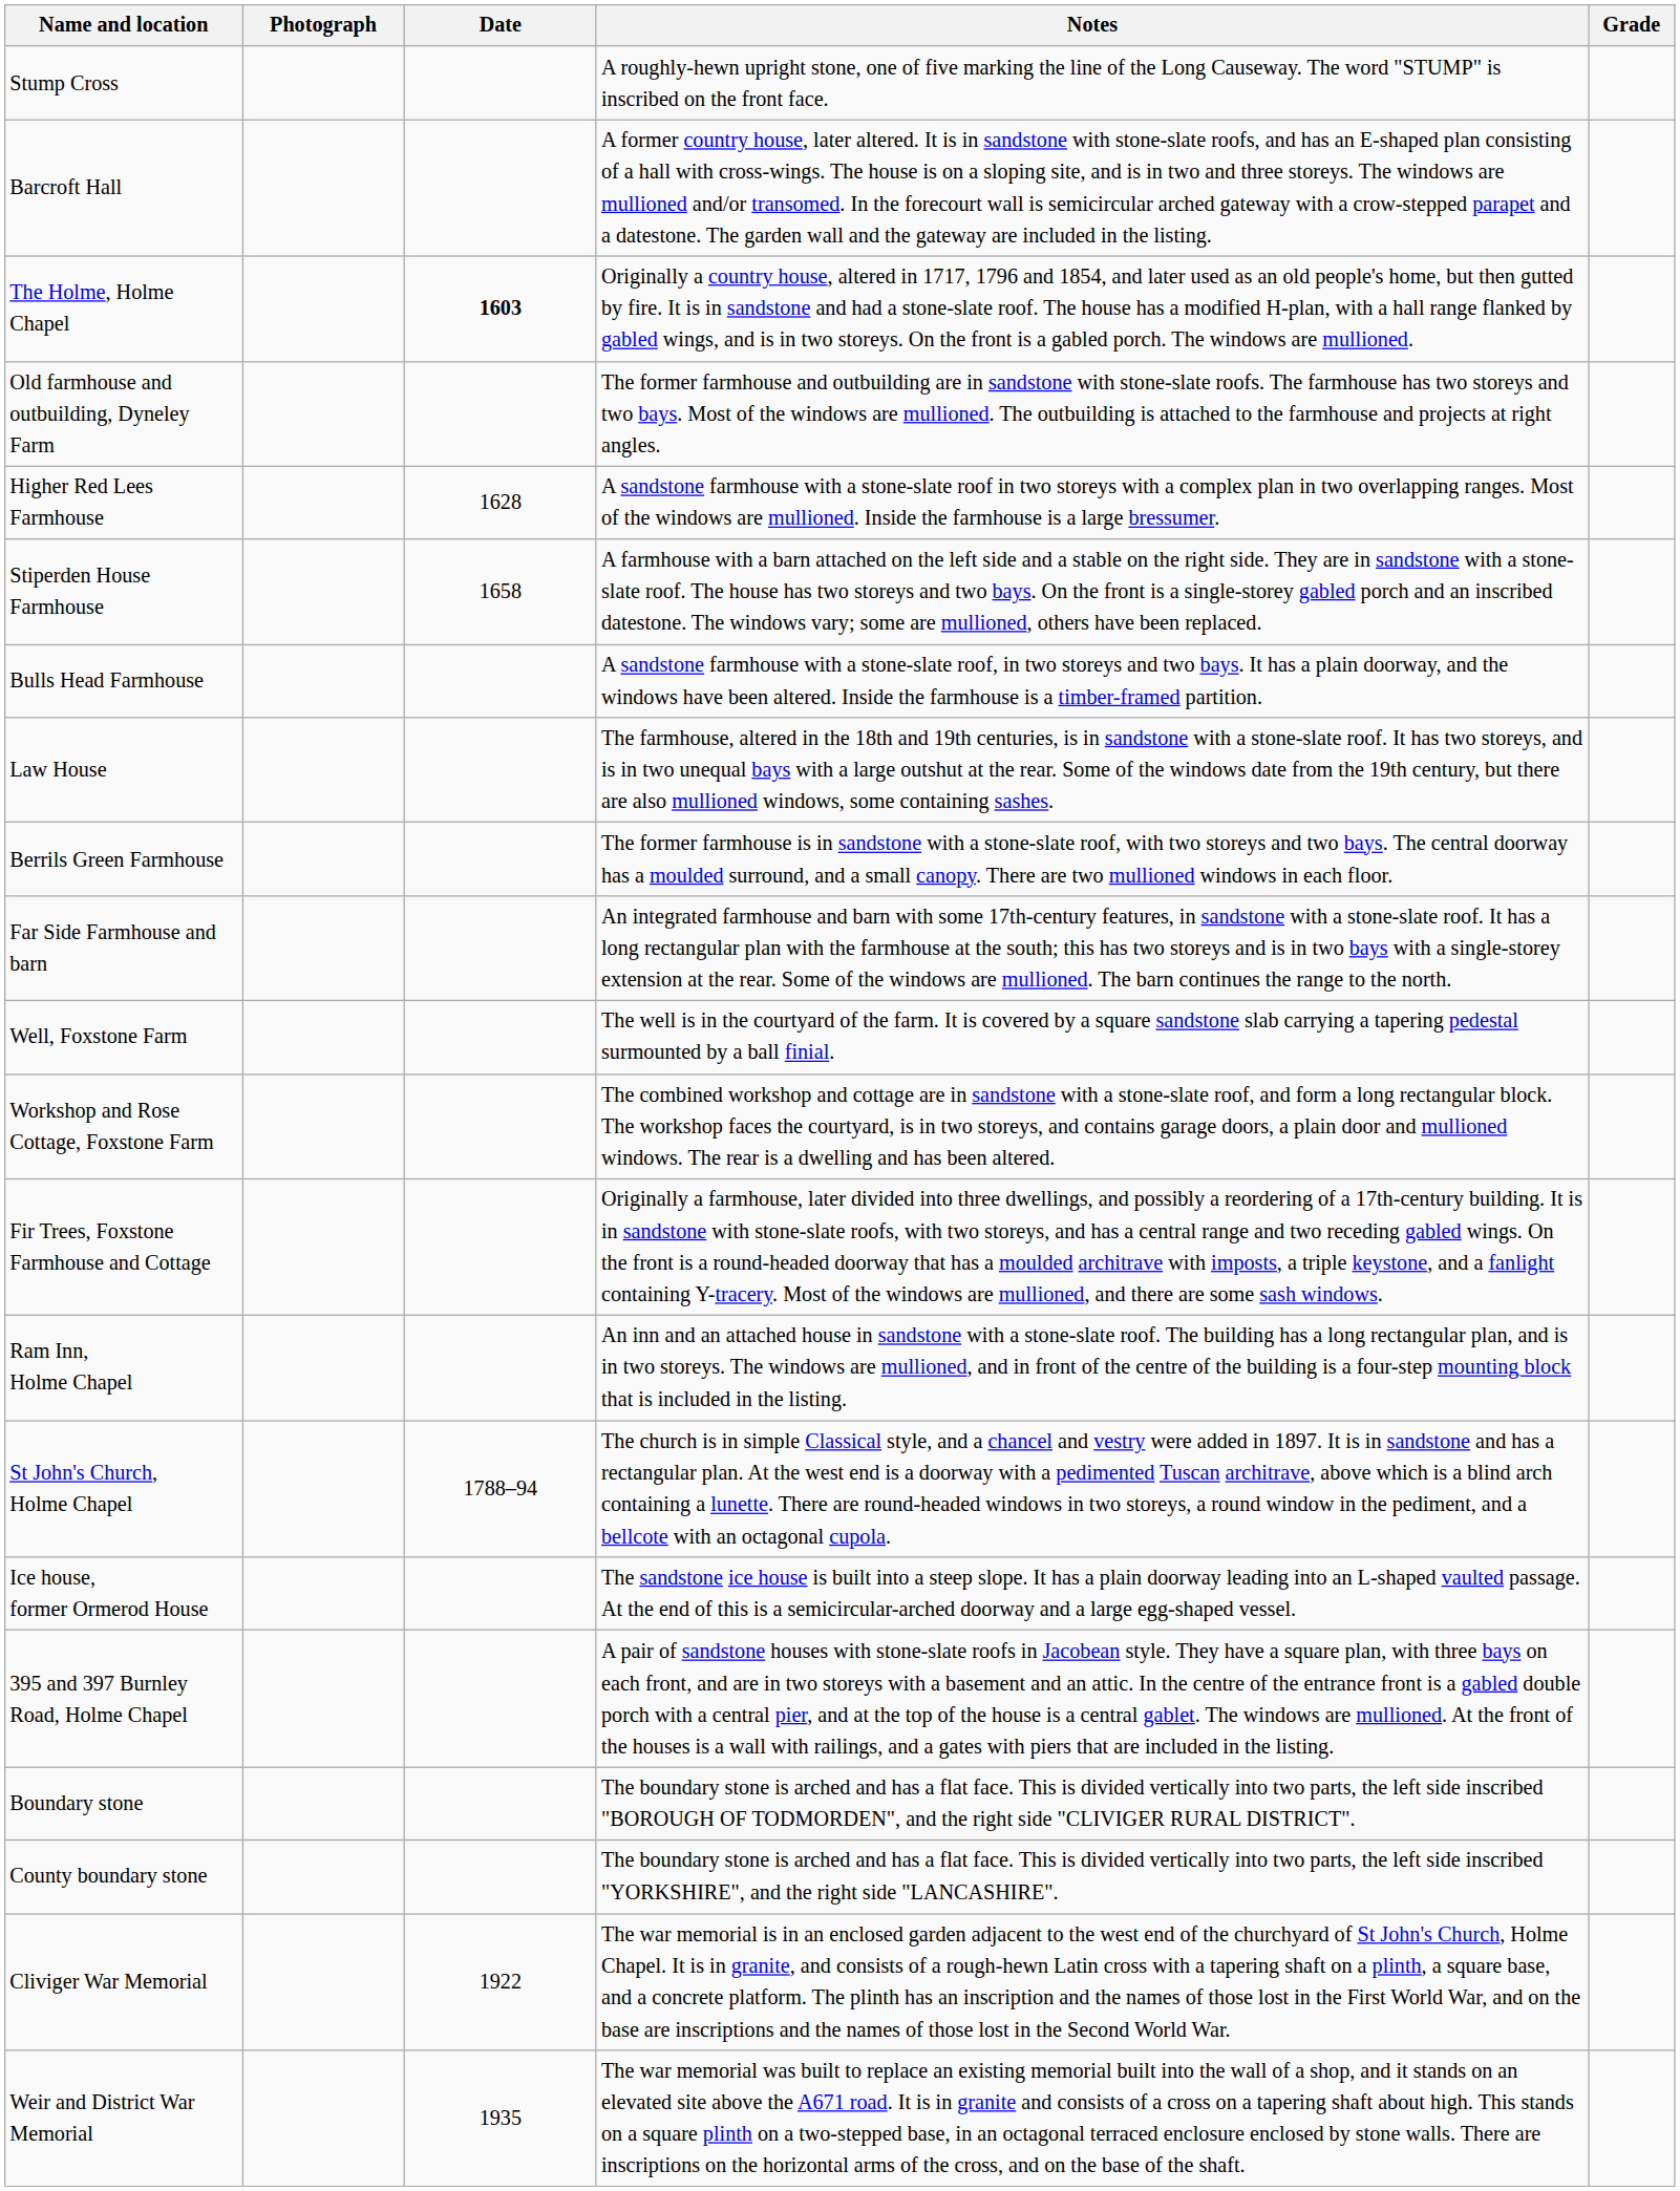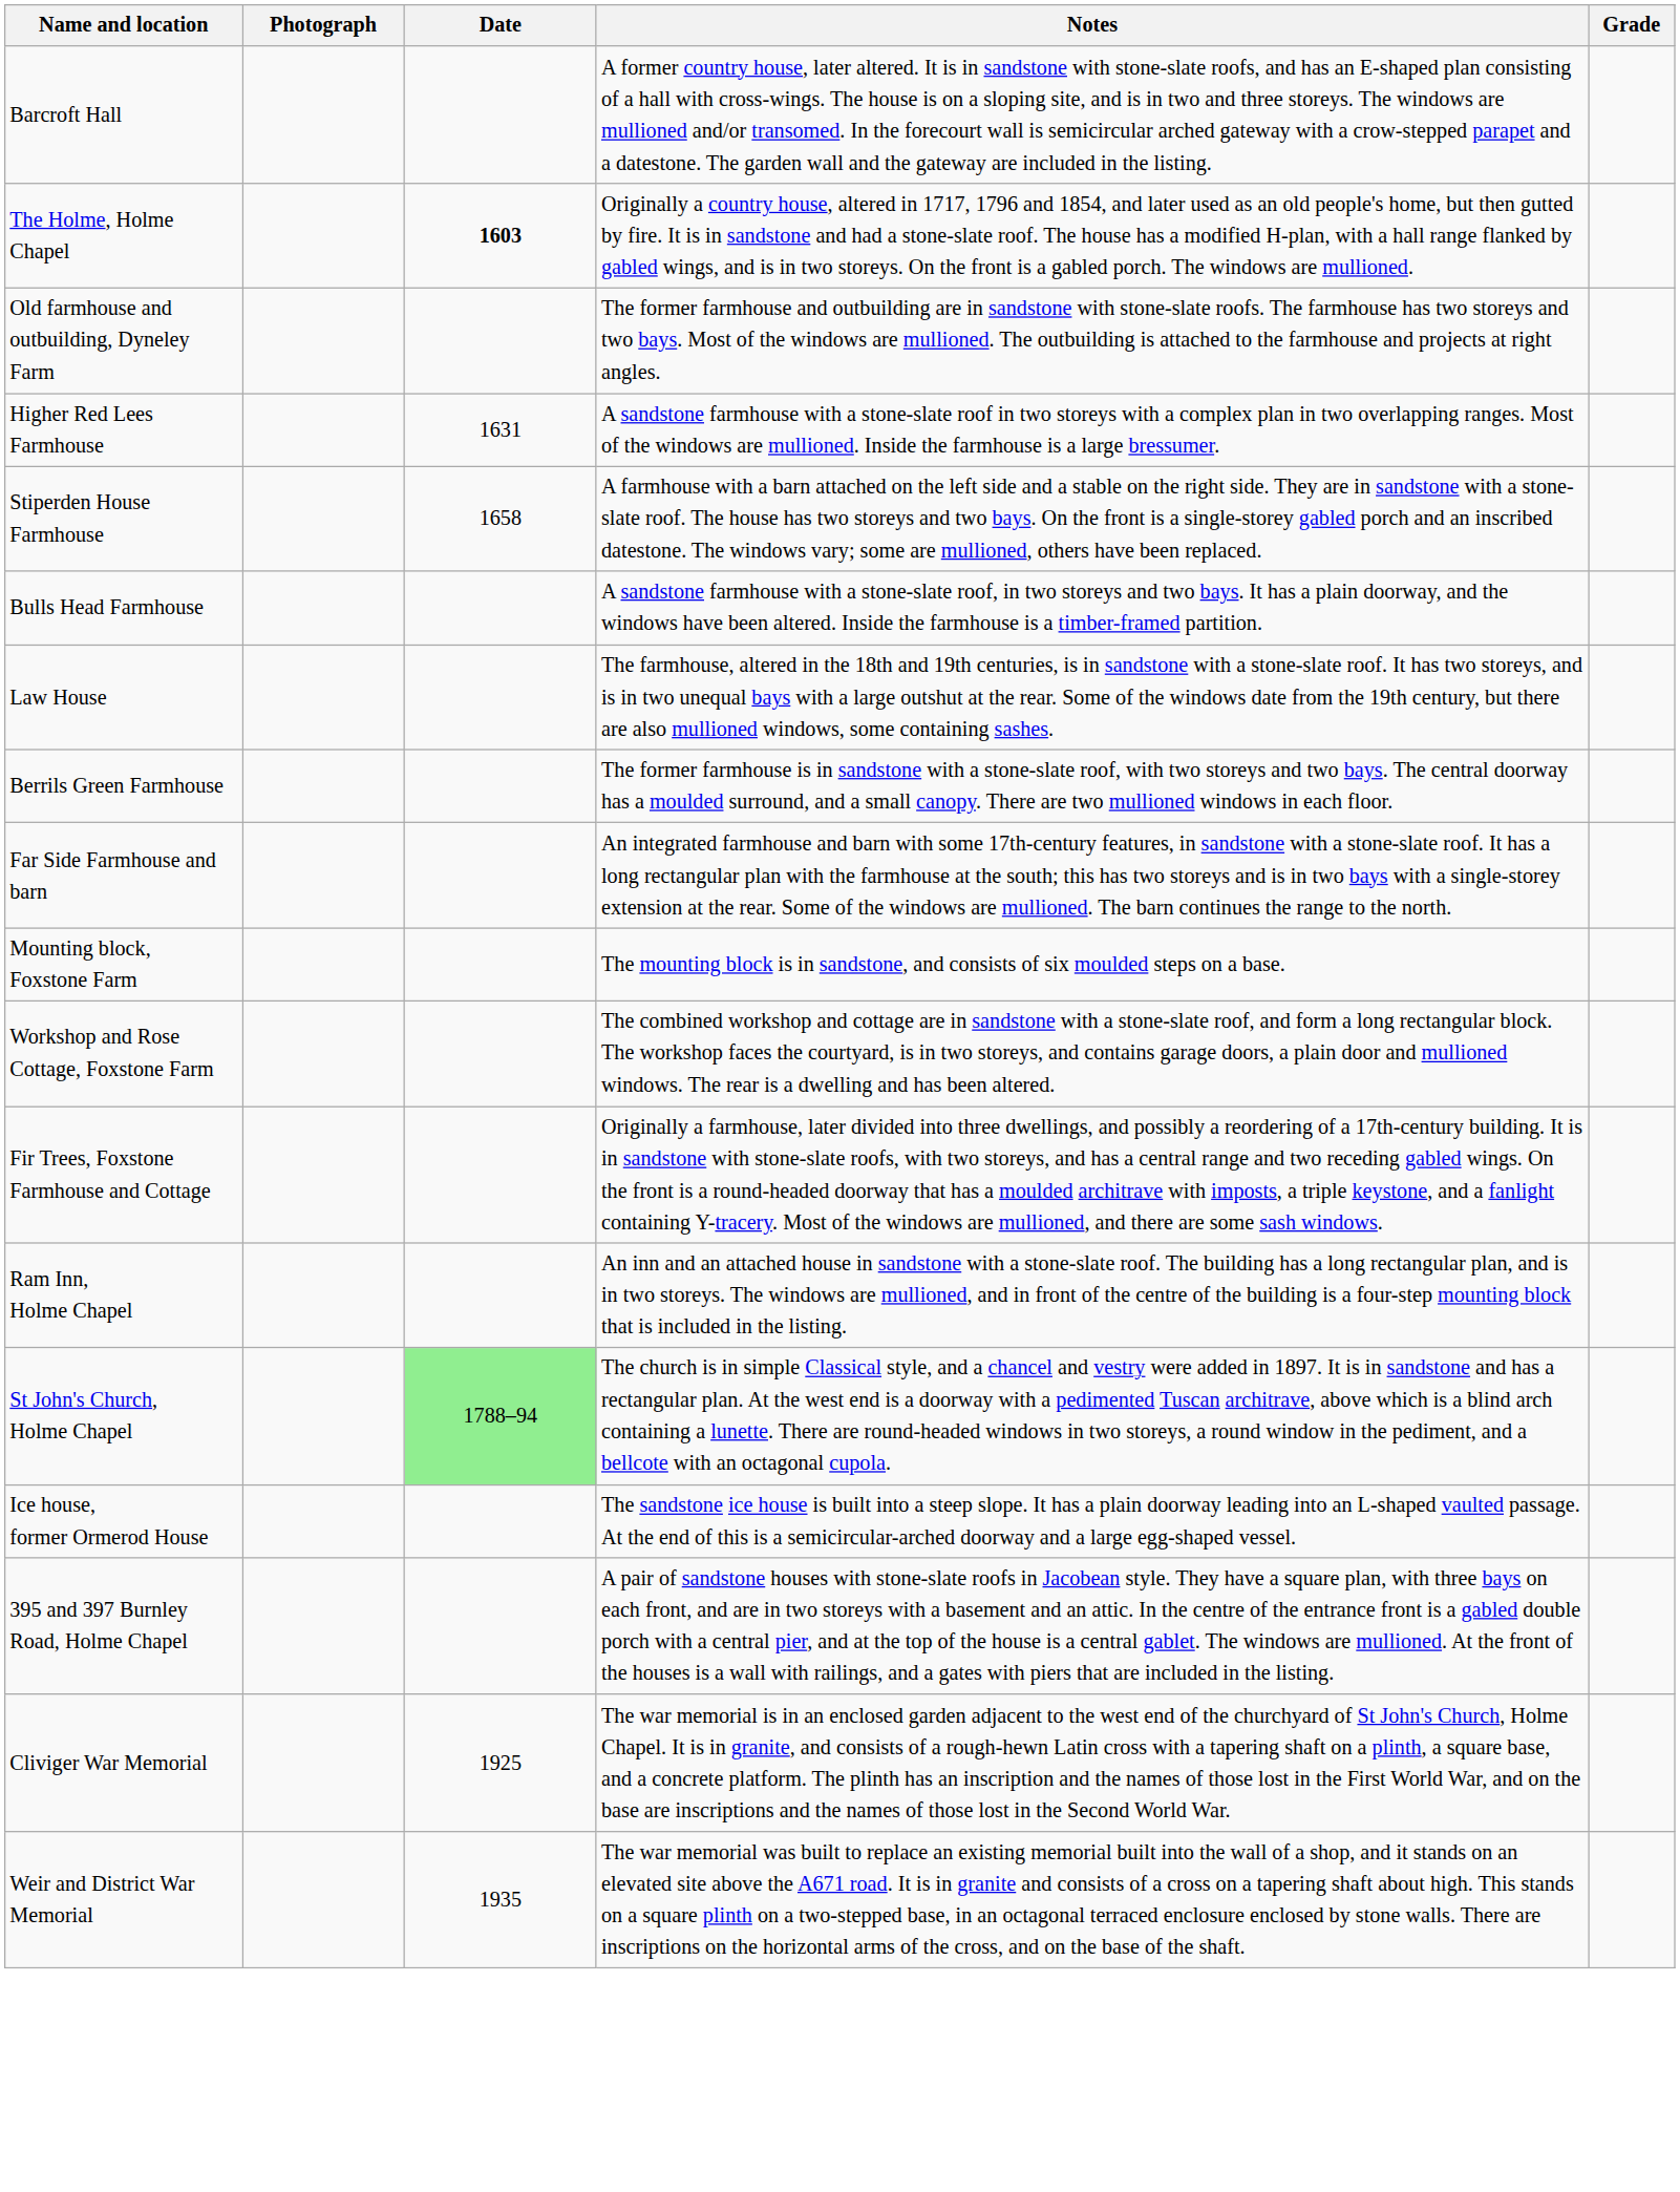- row: Stump Cross | A roughly-hewn upright stone, one of five marking the line of the Long Causeway. The word "STUMP" is inscribed on the front face.
Higher Red Lees Farmhouse | Date: 1628 -> 1631
+ row: Mounting block, Foxstone Farm | The mounting block is in sandstone, and consists of six moulded steps on a base.
- row: Well, Foxstone Farm | The well is in the courtyard of the farm. It is covered by a square sandstone slab carrying a tapering pedestal surmounted by a ball finial.
St John's Church, Holme Chapel | Date: no background -> lightgreen background
- row: Boundary stone | The boundary stone is arched and has a flat face. This is divided vertically into two parts, the left side inscribed "BOROUGH OF TODMORDEN", and the right side "CLIVIGER RURAL DISTRICT".
- row: County boundary stone | The boundary stone is arched and has a flat face. This is divided vertically into two parts, the left side inscribed "YORKSHIRE", and the right side "LANCASHIRE".
Cliviger War Memorial | Date: 1922 -> 1925
